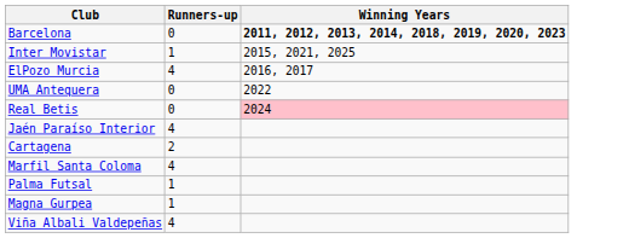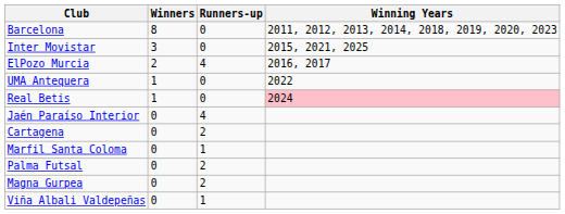+ column: Winners | 8 | 3 | 2 | 1 | 1 | 0 | 0 | 0 | 0 | 0 | 0
Barcelona | Winning Years: bold -> normal
Inter Movistar | Runners-up: 1 -> 0
Marfil Santa Coloma | Runners-up: 4 -> 1
Palma Futsal | Runners-up: 1 -> 2
Magna Gurpea | Runners-up: 1 -> 2
Viña Albali Valdepeñas | Runners-up: 4 -> 1
